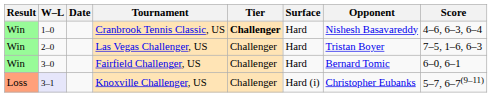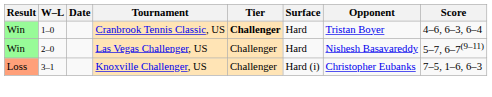Cranbrook Tennis Classic, US | Opponent: Nishesh Basavareddy -> Tristan Boyer
Las Vegas Challenger, US | Opponent: Tristan Boyer -> Nishesh Basavareddy
Las Vegas Challenger, US | Score: 7–5, 1–6, 6–3 -> 5–7, 6–7(9–11)
- row: Win | 3–0 | Fairfield Challenger, US | Challenger | Hard | Bernard Tomic | 6–0, 6–1
Knoxville Challenger, US | W–L: lavender background -> no background
Knoxville Challenger, US | Score: 5–7, 6–7(9–11) -> 7–5, 1–6, 6–3
